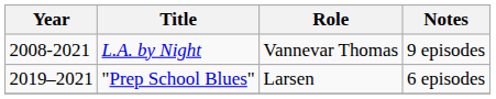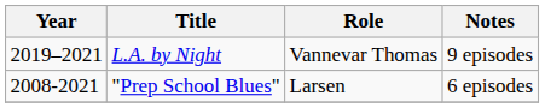L.A. by Night | Year: 2008-2021 -> 2019–2021
"Prep School Blues" | Year: 2019–2021 -> 2008-2021
